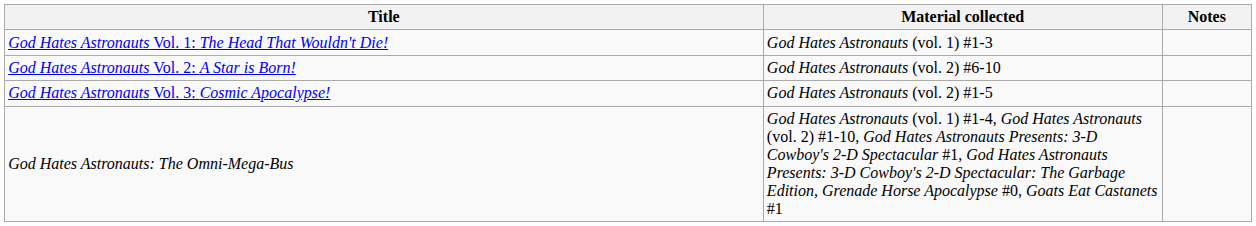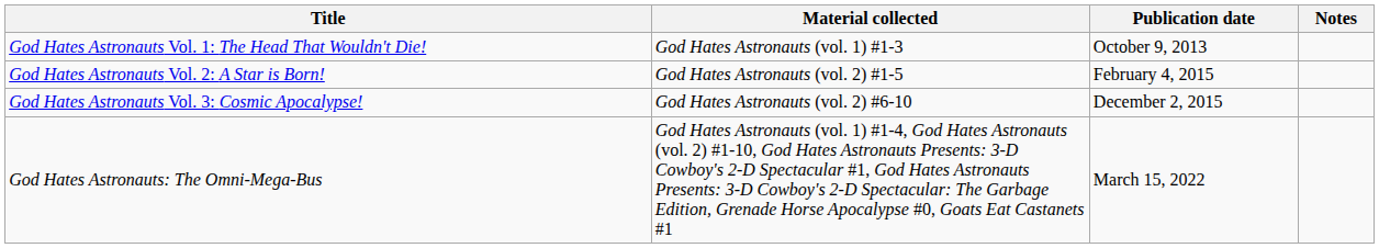+ column: Publication date | October 9, 2013 | February 4, 2015 | December 2, 2015 | March 15, 2022
God Hates Astronauts Vol. 2: A Star is Born! | Material collected: God Hates Astronauts (vol. 2) #6-10 -> God Hates Astronauts (vol. 2) #1-5
God Hates Astronauts Vol. 3: Cosmic Apocalypse! | Material collected: God Hates Astronauts (vol. 2) #1-5 -> God Hates Astronauts (vol. 2) #6-10
